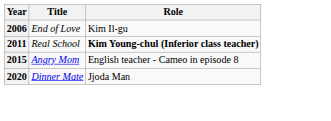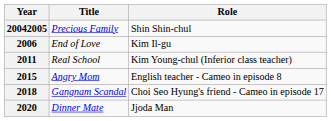+ row: 20042005 | Precious Family | Shin Shin-chul
2011 | Role: bold -> normal
+ row: 2018 | Gangnam Scandal | Choi Seo Hyung's friend - Cameo in episode 17
